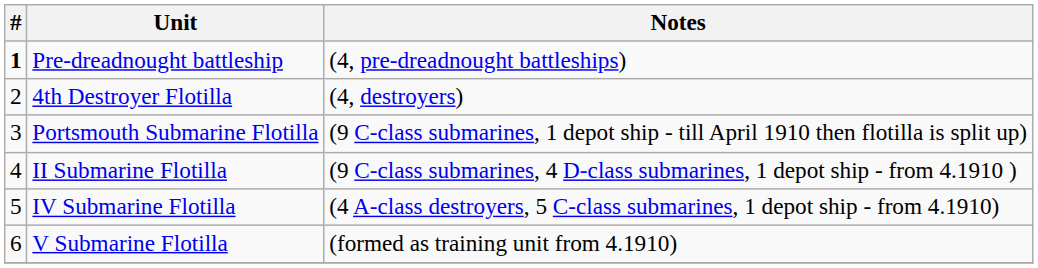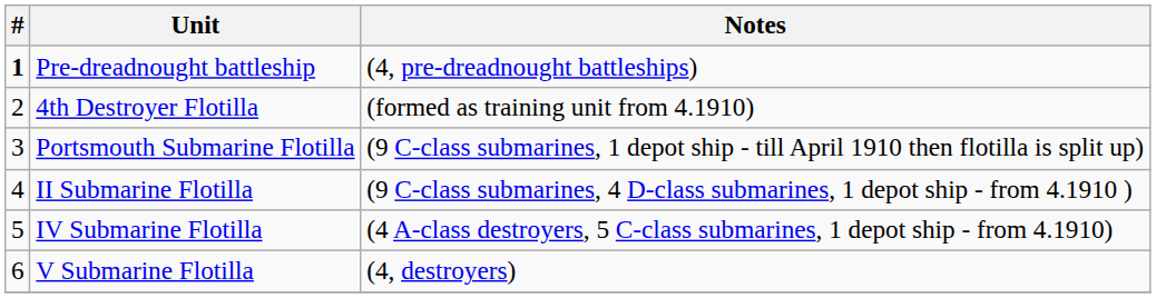4th Destroyer Flotilla | Notes: (4, destroyers) -> (formed as training unit from 4.1910)
V Submarine Flotilla | Notes: (formed as training unit from 4.1910) -> (4, destroyers)
